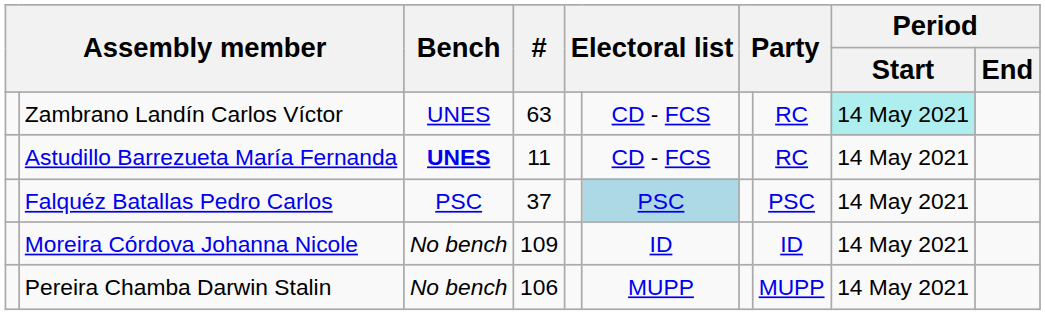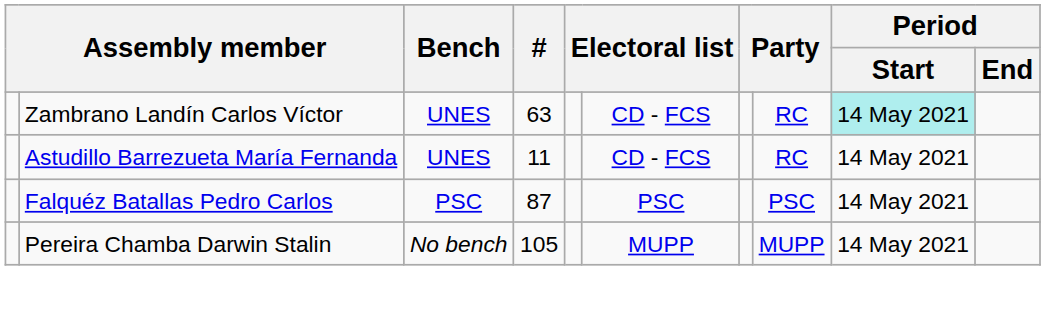Astudillo Barrezueta María Fernanda | Bench: bold -> normal
Falquéz Batallas Pedro Carlos | #: 37 -> 87
Falquéz Batallas Pedro Carlos | column 6: lightblue background -> no background
- row: Moreira Córdova Johanna Nicole | No bench | 109 | ID | ID | 14 May 2021
Pereira Chamba Darwin Stalin | #: 106 -> 105
